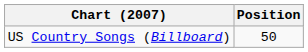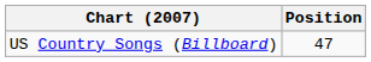US Country Songs (Billboard) | Position: 50 -> 47
